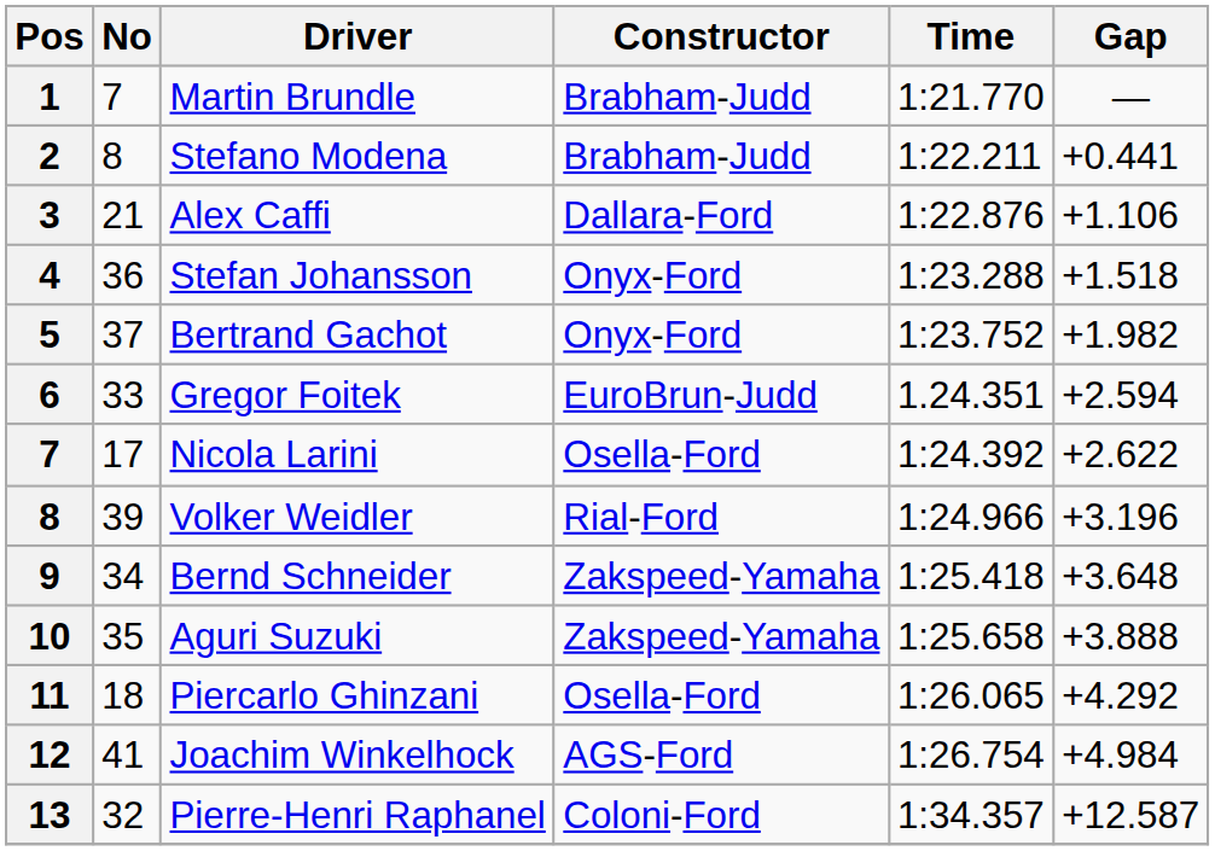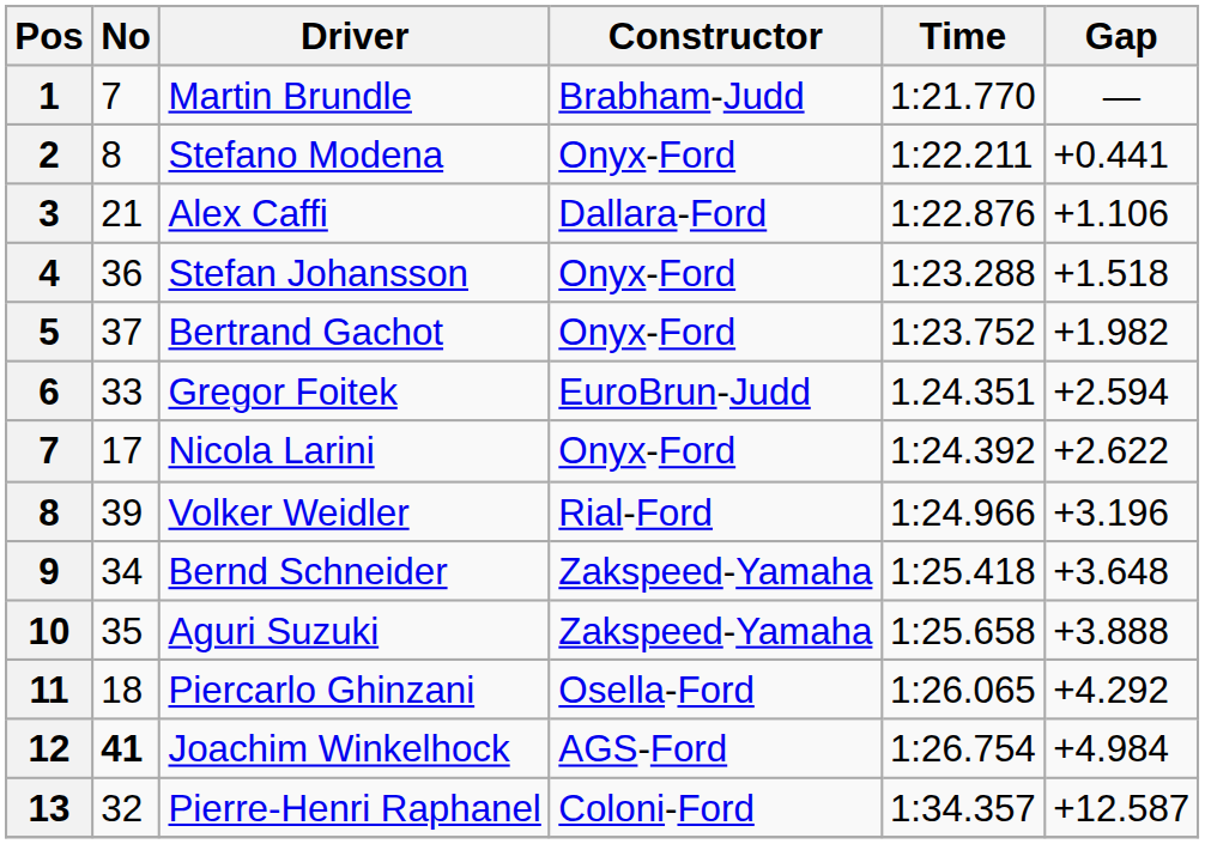Stefano Modena | Constructor: Brabham-Judd -> Onyx-Ford
Nicola Larini | Constructor: Osella-Ford -> Onyx-Ford
Joachim Winkelhock | No: normal -> bold
